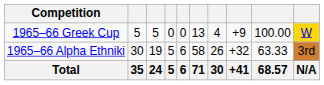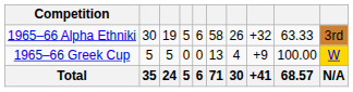rows swapped: 1965–66 Alpha Ethniki <-> 1965–66 Greek Cup
